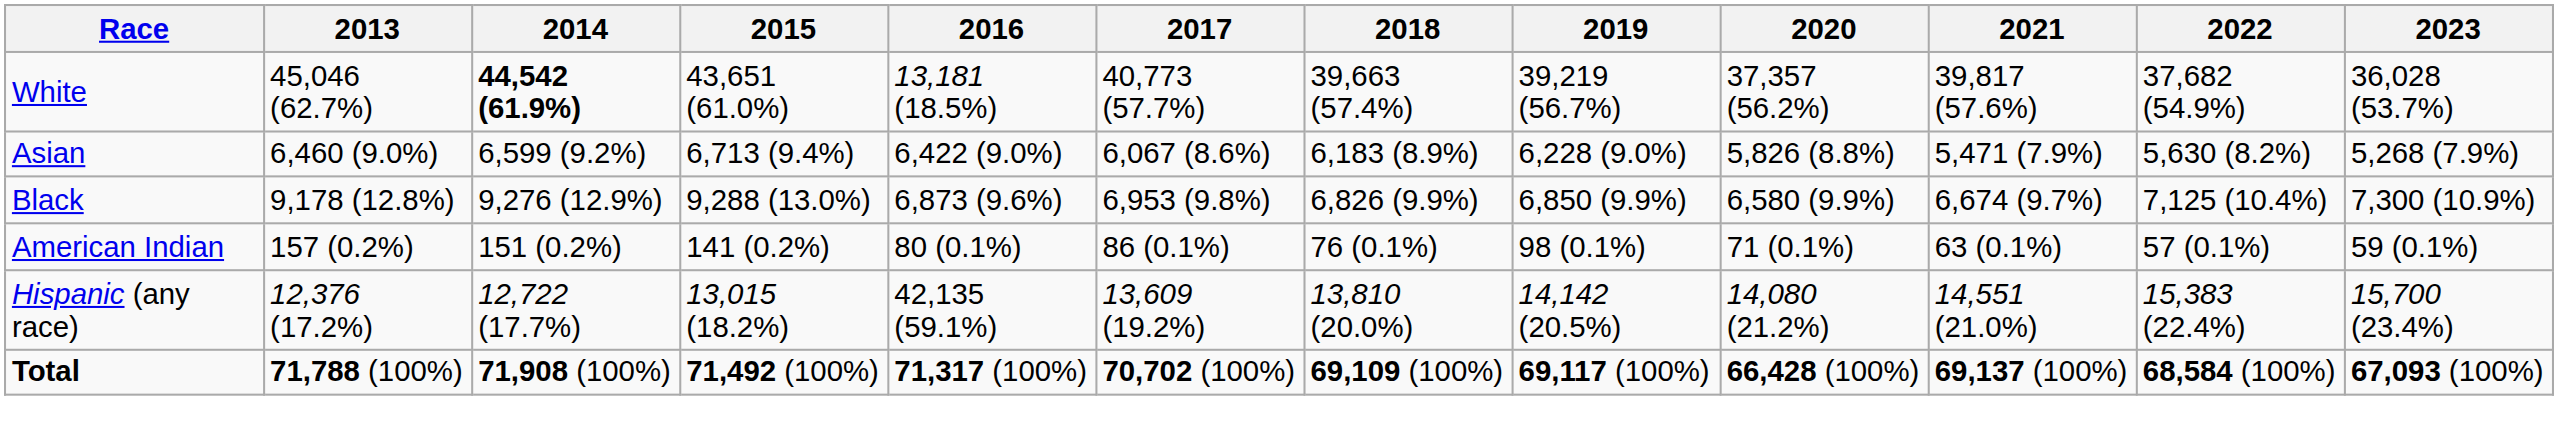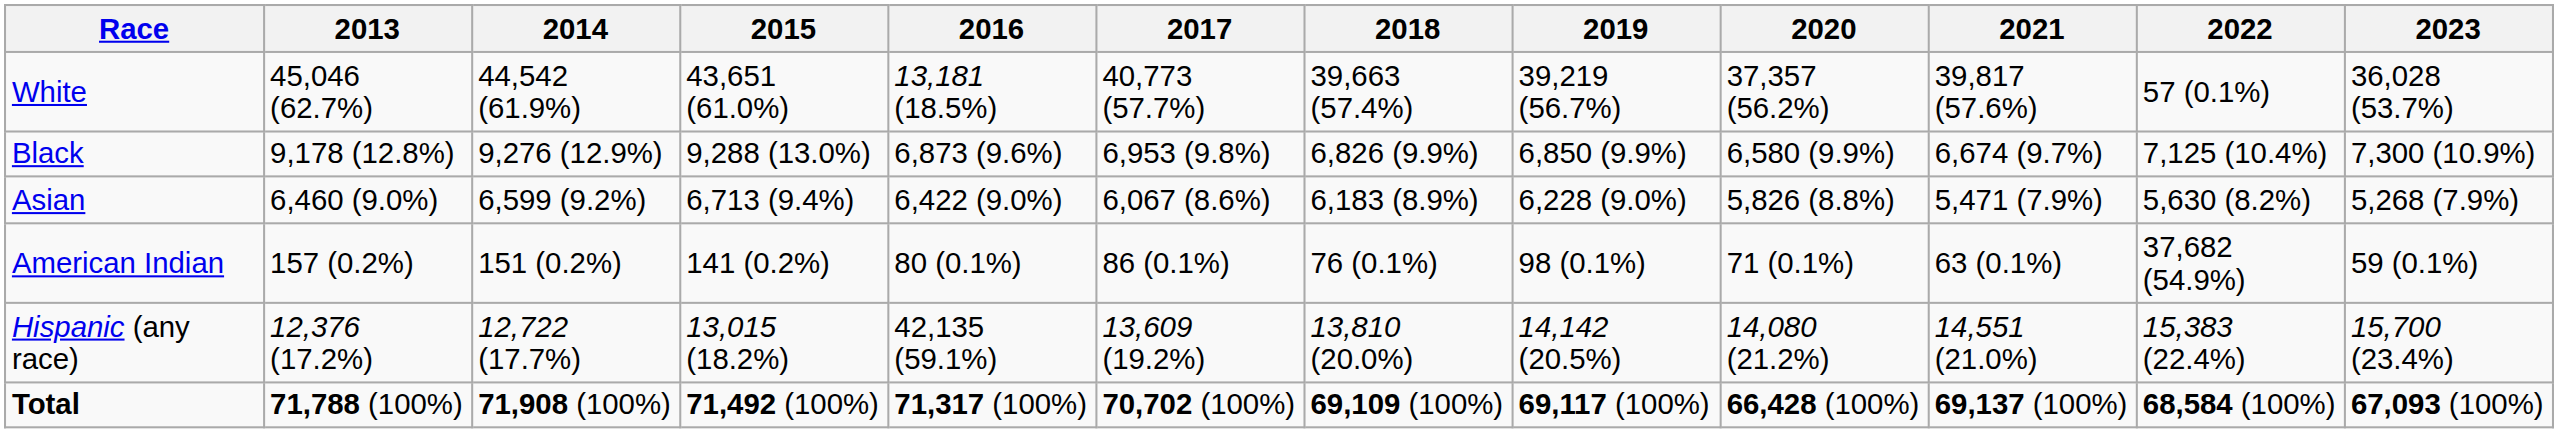White | 2014: bold -> normal
White | 2022: 37,682 (54.9%) -> 57 (0.1%)
rows swapped: Black <-> Asian
American Indian | 2022: 57 (0.1%) -> 37,682 (54.9%)
